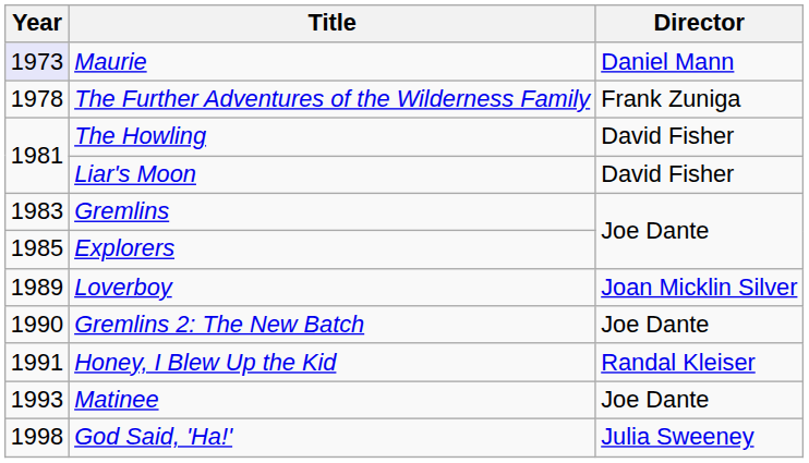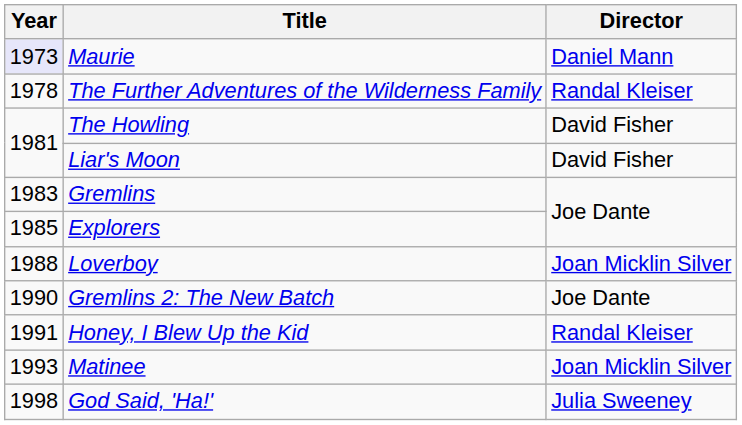The Further Adventures of the Wilderness Family | Director: Frank Zuniga -> Randal Kleiser
Loverboy | Year: 1989 -> 1988
Matinee | Director: Joe Dante -> Joan Micklin Silver
